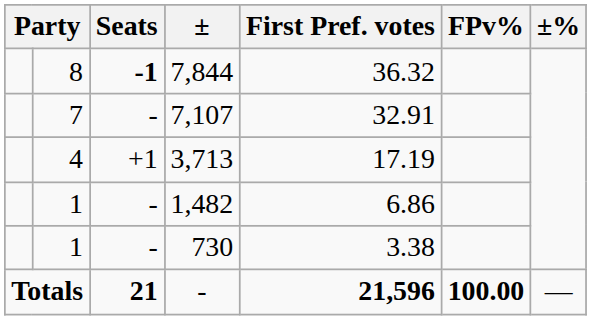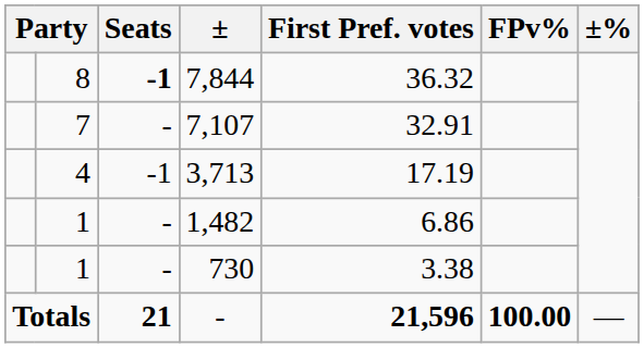3,713 | Seats: +1 -> -1
